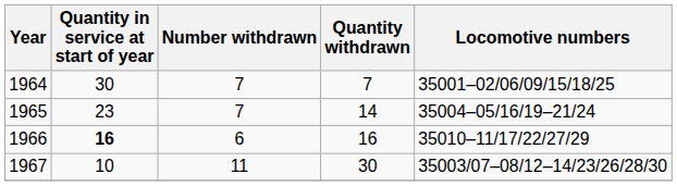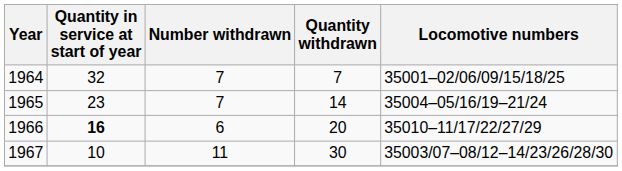1964 | Quantity in service at start of year: 30 -> 32
1966 | Quantity withdrawn: 16 -> 20
